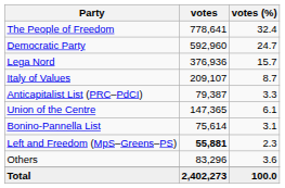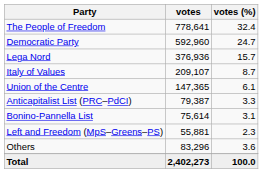rows swapped: Union of the Centre <-> Anticapitalist List (PRC–PdCI)
Left and Freedom (MpS–Greens–PS) | votes: bold -> normal
